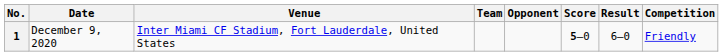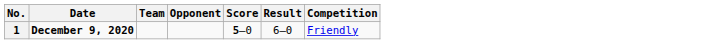- column: Venue | Inter Miami CF Stadium, Fort Lauderdale, United States
1 | Date: normal -> bold
